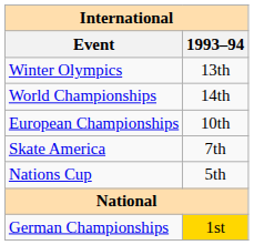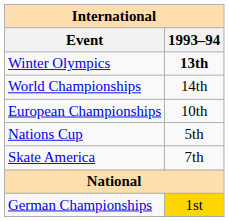Winter Olympics | 1993–94: normal -> bold
rows swapped: Skate America <-> Nations Cup
